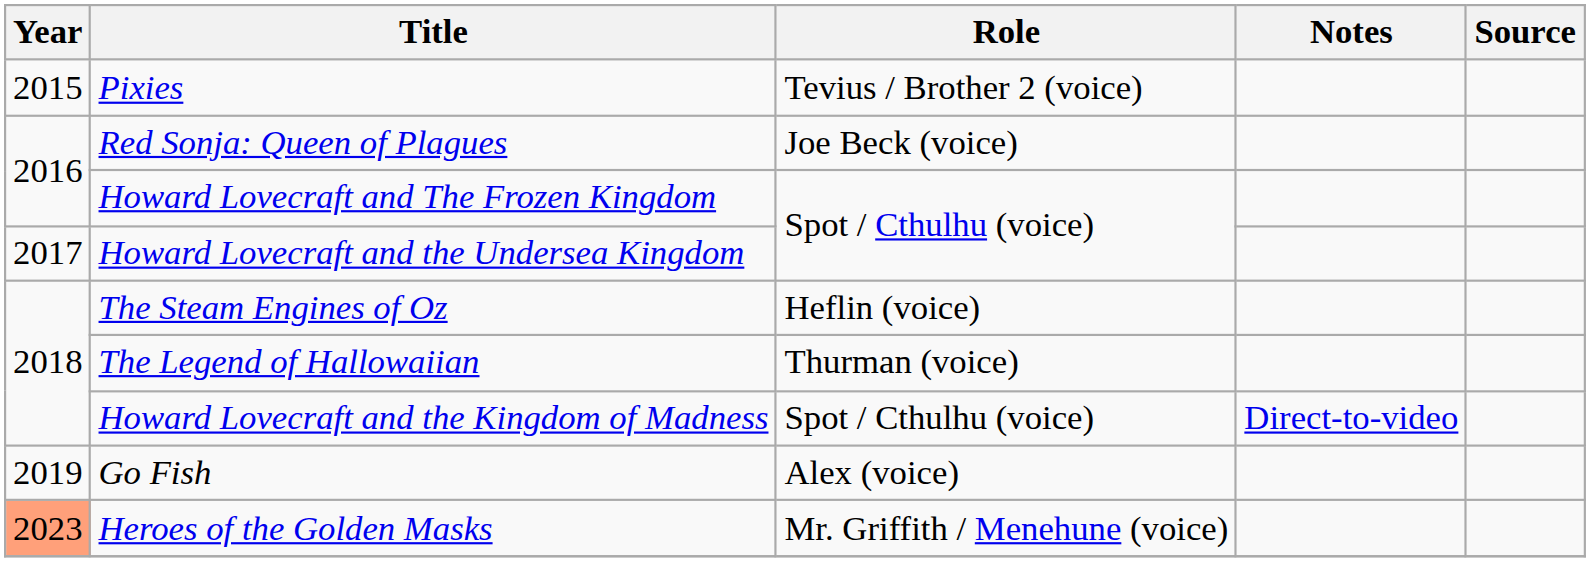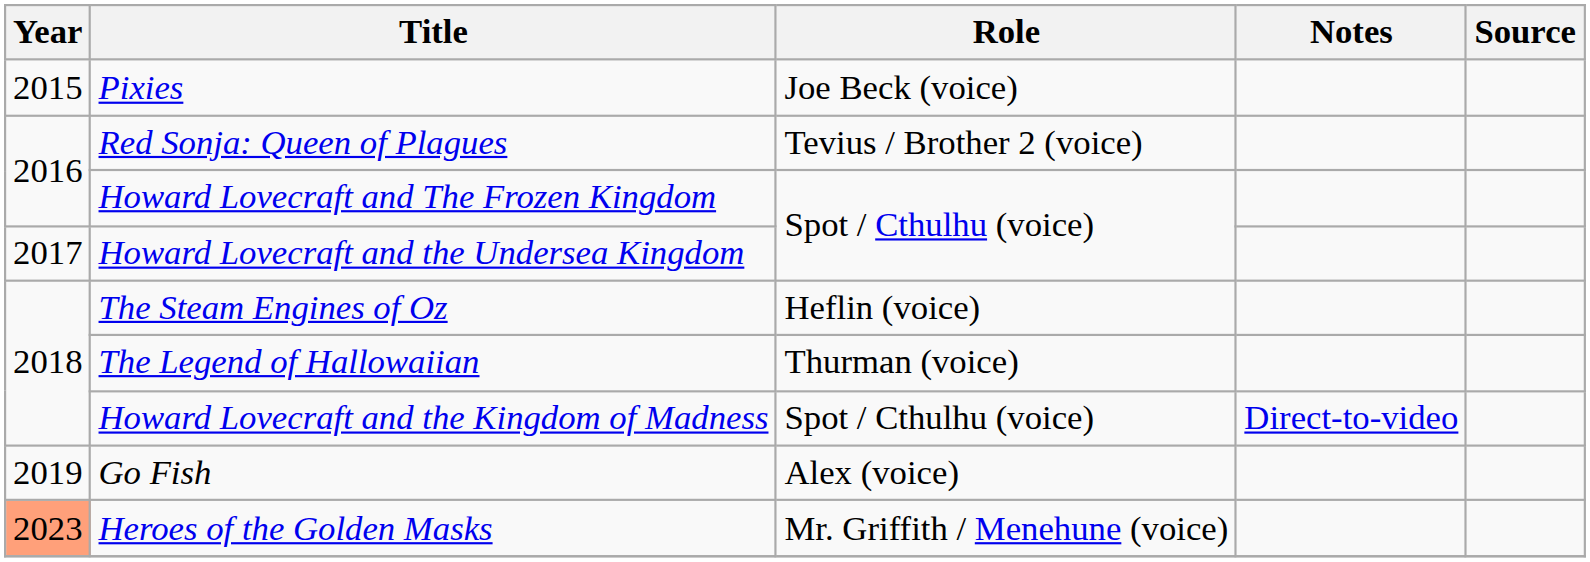Pixies | Role: Tevius / Brother 2 (voice) -> Joe Beck (voice)
Red Sonja: Queen of Plagues | Role: Joe Beck (voice) -> Tevius / Brother 2 (voice)
